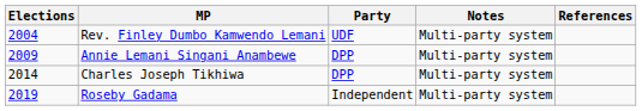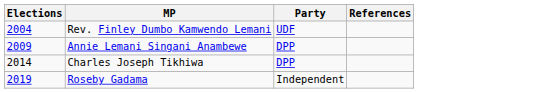- column: Notes | Multi-party system | Multi-party system | Multi-party system | Multi-party system
